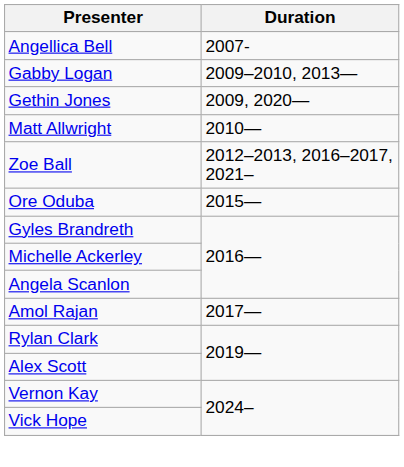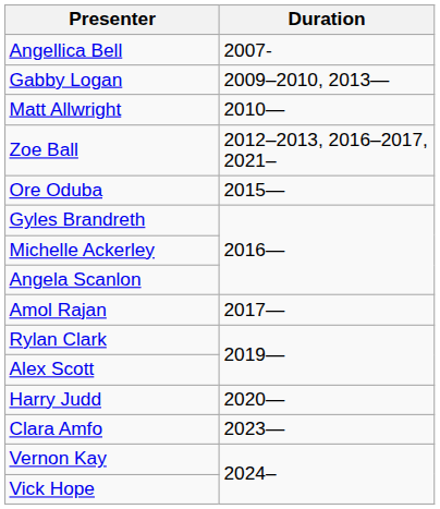- row: Gethin Jones | 2009, 2020—
+ row: Harry Judd | 2020—
+ row: Clara Amfo | 2023—
